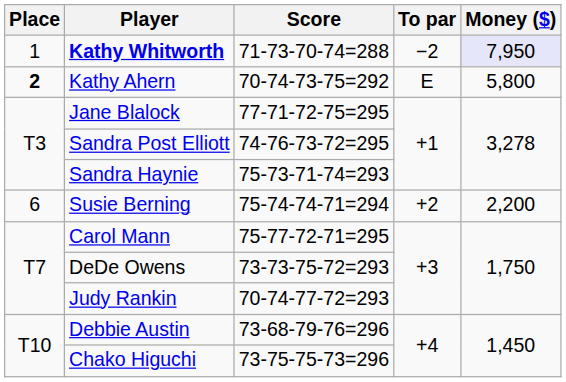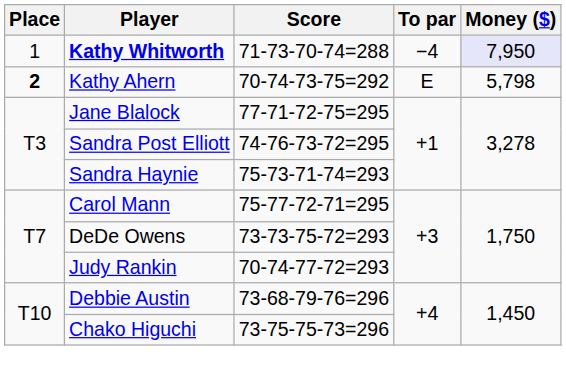Kathy Whitworth | To par: −2 -> −4
Kathy Ahern | Money ($): 5,800 -> 5,798
- row: 6 | Susie Berning | 75-74-74-71=294 | +2 | 2,200
